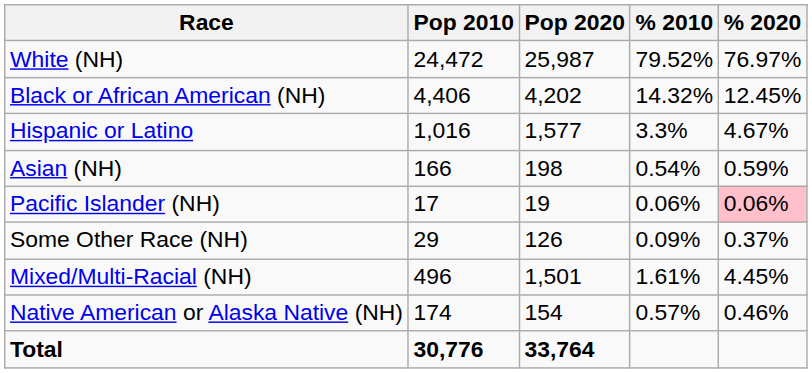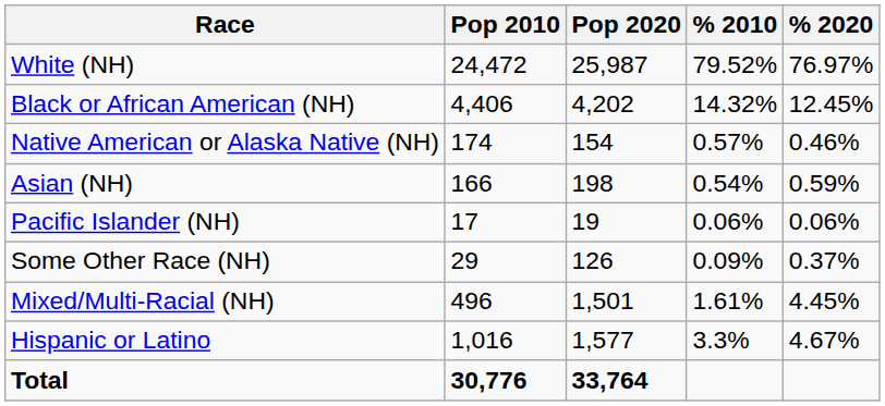rows swapped: Native American or Alaska Native (NH) <-> Hispanic or Latino
Pacific Islander (NH) | % 2020: pink background -> no background
